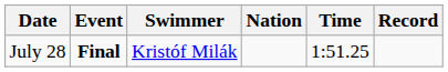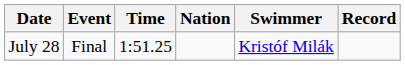columns swapped: Swimmer <-> Time
July 28 | Event: bold -> normal
